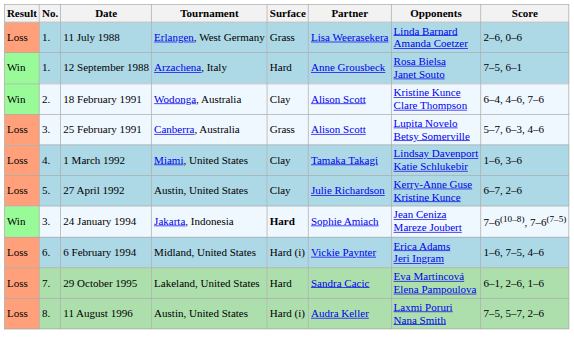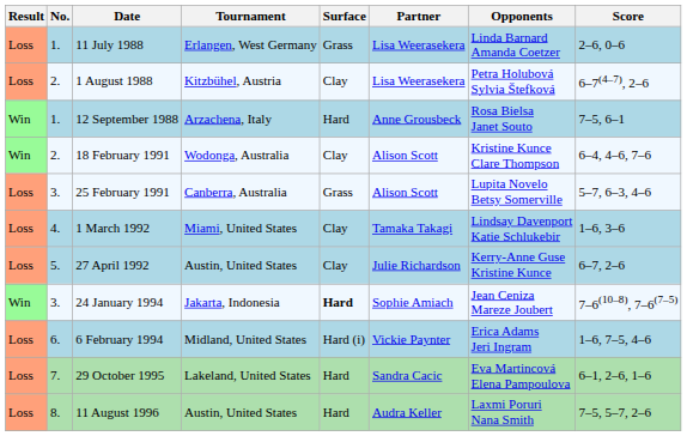+ row: Loss | 2. | 1 August 1988 | Kitzbühel, Austria | Clay | Lisa Weerasekera | Petra Holubová Sylvia Štefková | 6–7(4–7), 2–6
11 August 1996 | Surface: Hard (i) -> Hard
